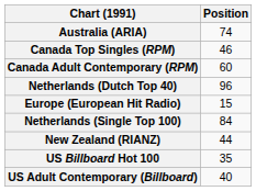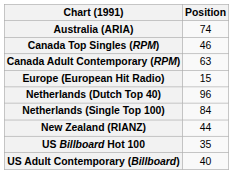Canada Adult Contemporary (RPM) | Position: 60 -> 63
rows swapped: Europe (European Hit Radio) <-> Netherlands (Dutch Top 40)
